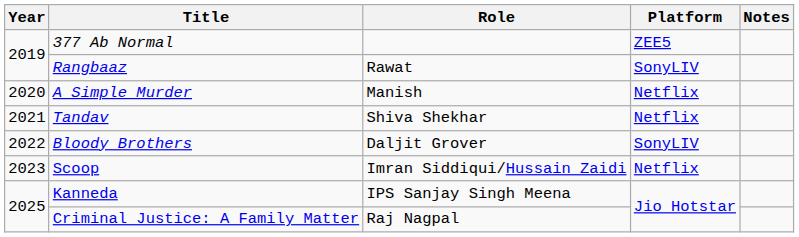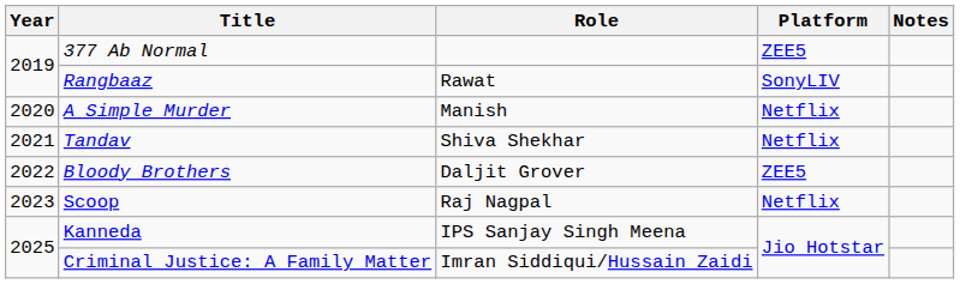Bloody Brothers | Platform: SonyLIV -> ZEE5
Scoop | Role: Imran Siddiqui/Hussain Zaidi -> Raj Nagpal
Criminal Justice: A Family Matter | Role: Raj Nagpal -> Imran Siddiqui/Hussain Zaidi
